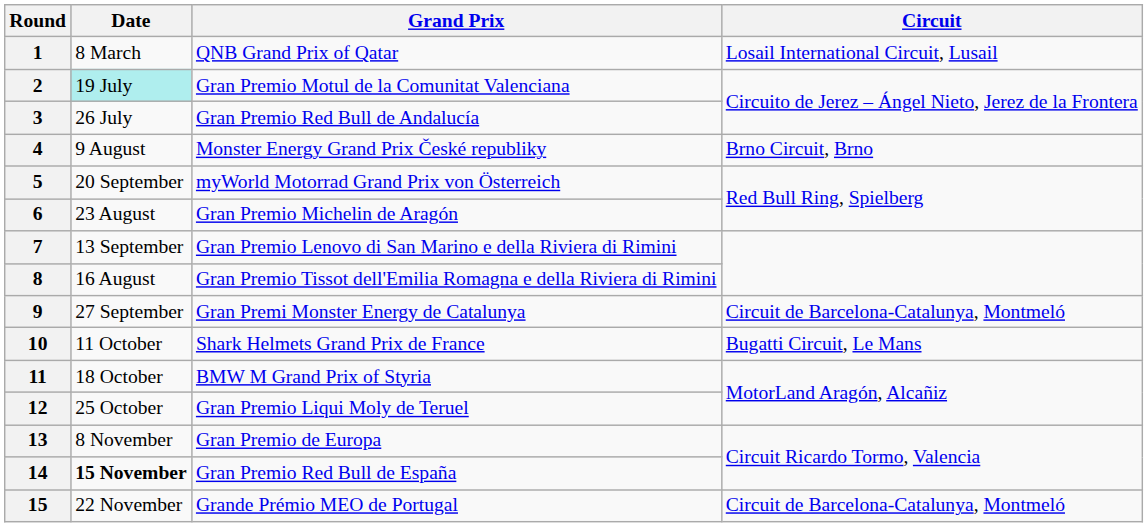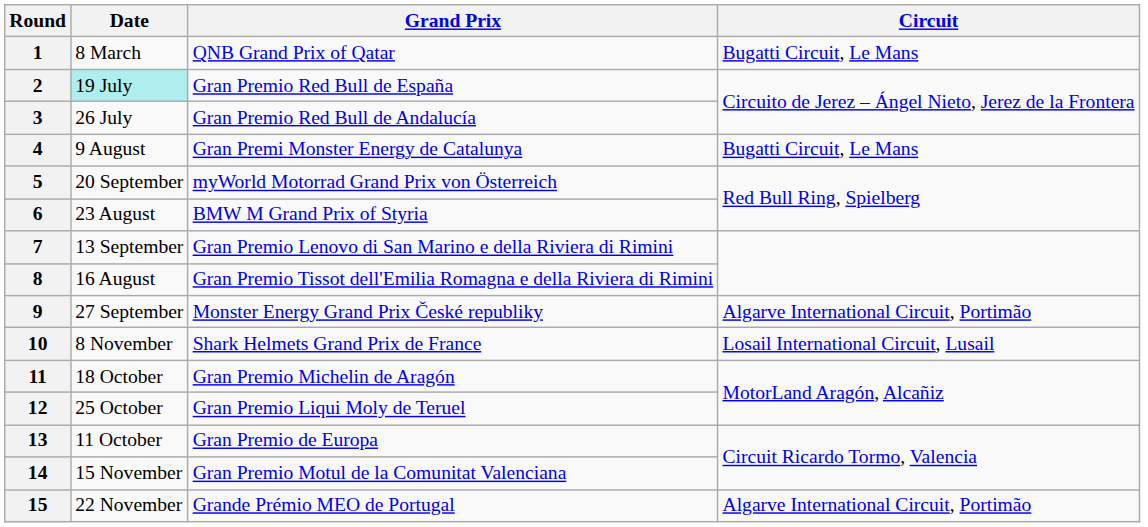1 | Circuit: Losail International Circuit, Lusail -> Bugatti Circuit, Le Mans
2 | Grand Prix: Gran Premio Motul de la Comunitat Valenciana -> Gran Premio Red Bull de España
4 | Grand Prix: Monster Energy Grand Prix České republiky -> Gran Premi Monster Energy de Catalunya
4 | Circuit: Brno Circuit, Brno -> Bugatti Circuit, Le Mans
6 | Grand Prix: Gran Premio Michelin de Aragón -> BMW M Grand Prix of Styria
9 | Grand Prix: Gran Premi Monster Energy de Catalunya -> Monster Energy Grand Prix České republiky
9 | Circuit: Circuit de Barcelona-Catalunya, Montmeló -> Algarve International Circuit, Portimão
10 | Date: 11 October -> 8 November
10 | Circuit: Bugatti Circuit, Le Mans -> Losail International Circuit, Lusail
11 | Grand Prix: BMW M Grand Prix of Styria -> Gran Premio Michelin de Aragón
13 | Date: 8 November -> 11 October
14 | Date: bold -> normal
14 | Grand Prix: Gran Premio Red Bull de España -> Gran Premio Motul de la Comunitat Valenciana
15 | Circuit: Circuit de Barcelona-Catalunya, Montmeló -> Algarve International Circuit, Portimão
